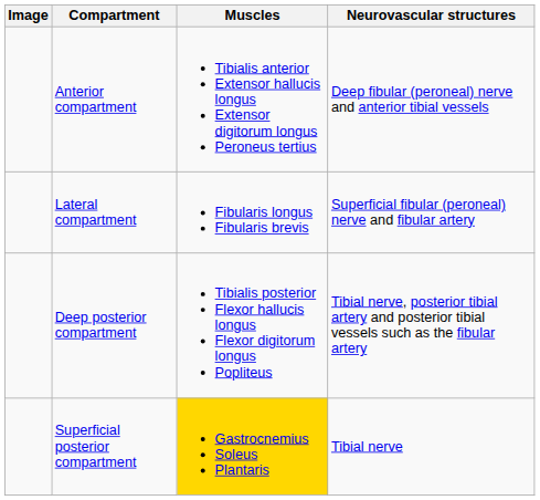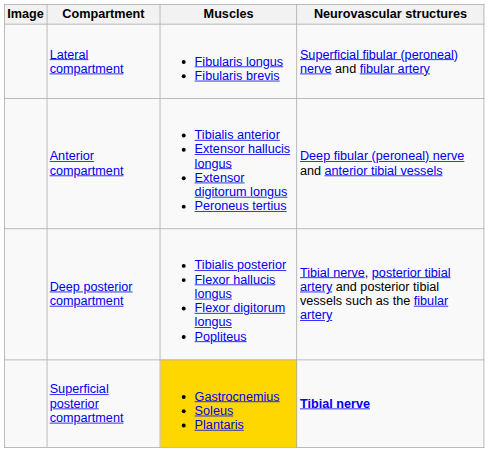rows swapped: Anterior compartment <-> Lateral compartment
Superficial posterior compartment | Neurovascular structures: normal -> bold
